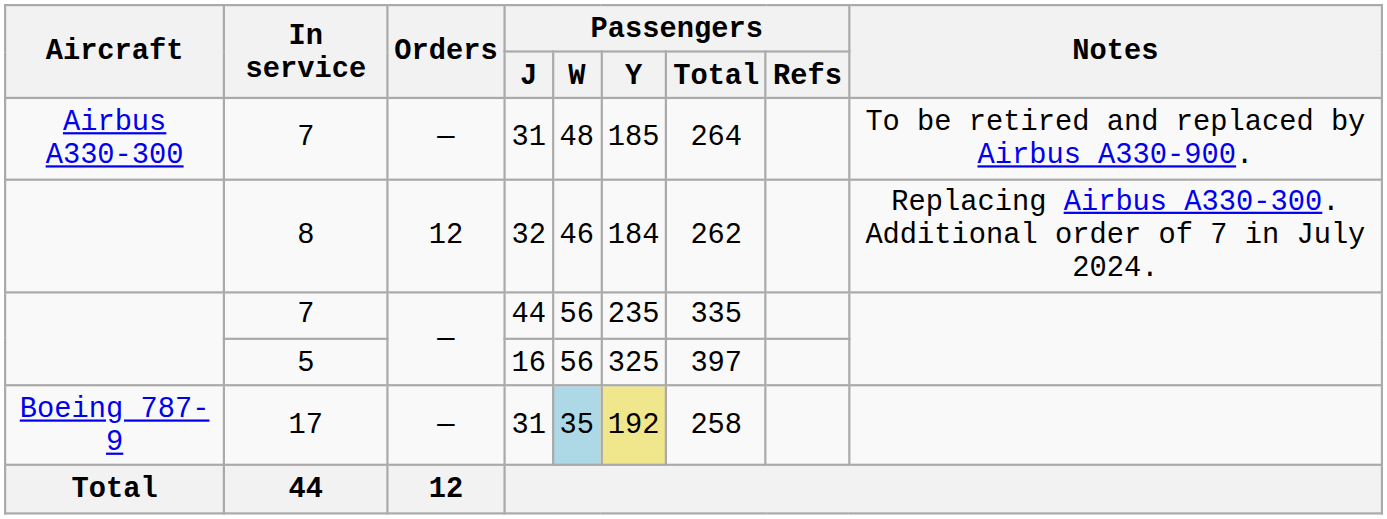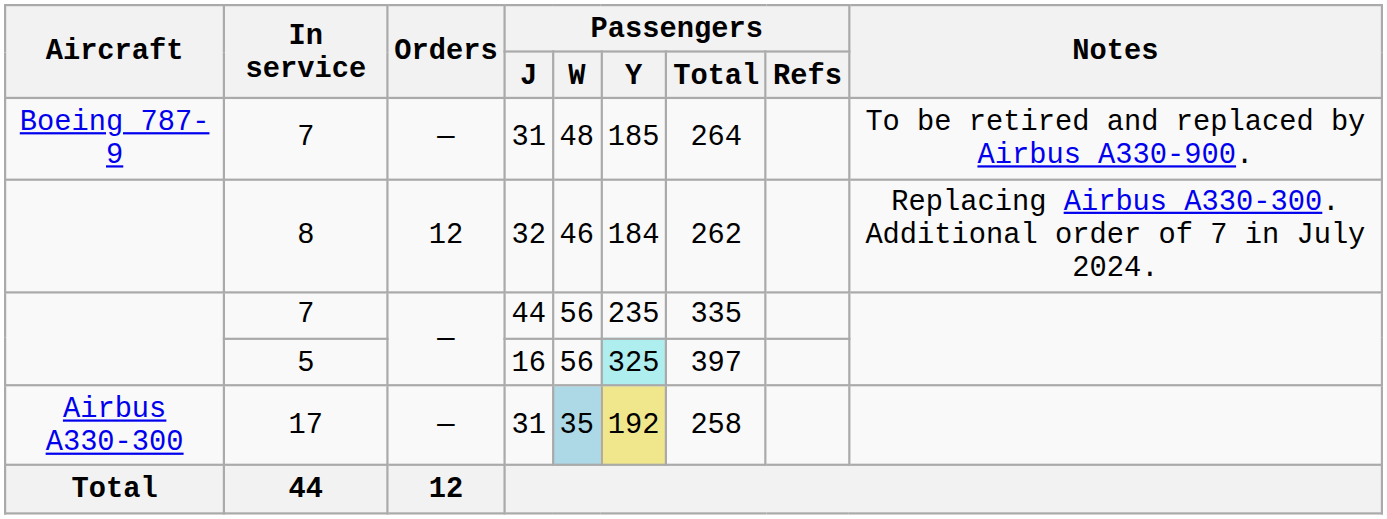7 / 31 | Aircraft: Airbus A330-300 -> Boeing 787-9
5 | Passengers / Y: no background -> paleturquoise background
17 | Aircraft: Boeing 787-9 -> Airbus A330-300
